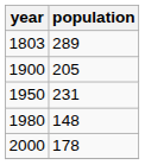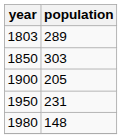+ row: 1850 | 303
- row: 2000 | 178
